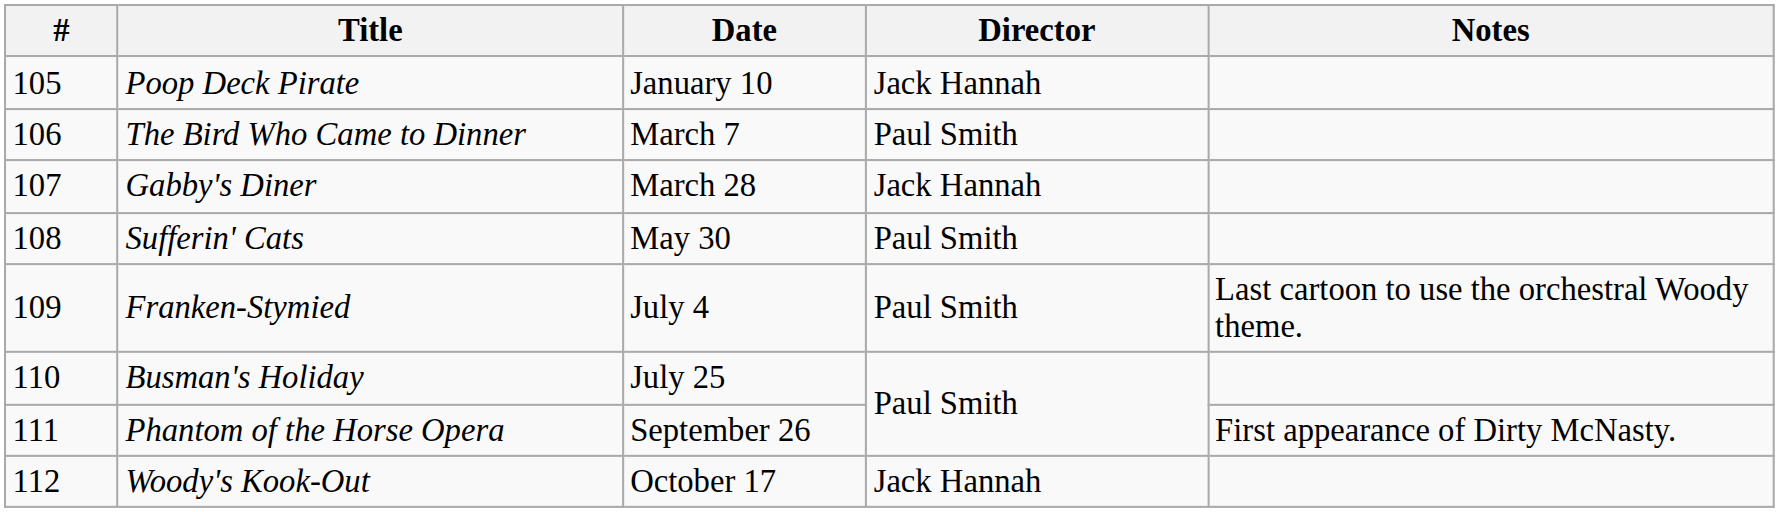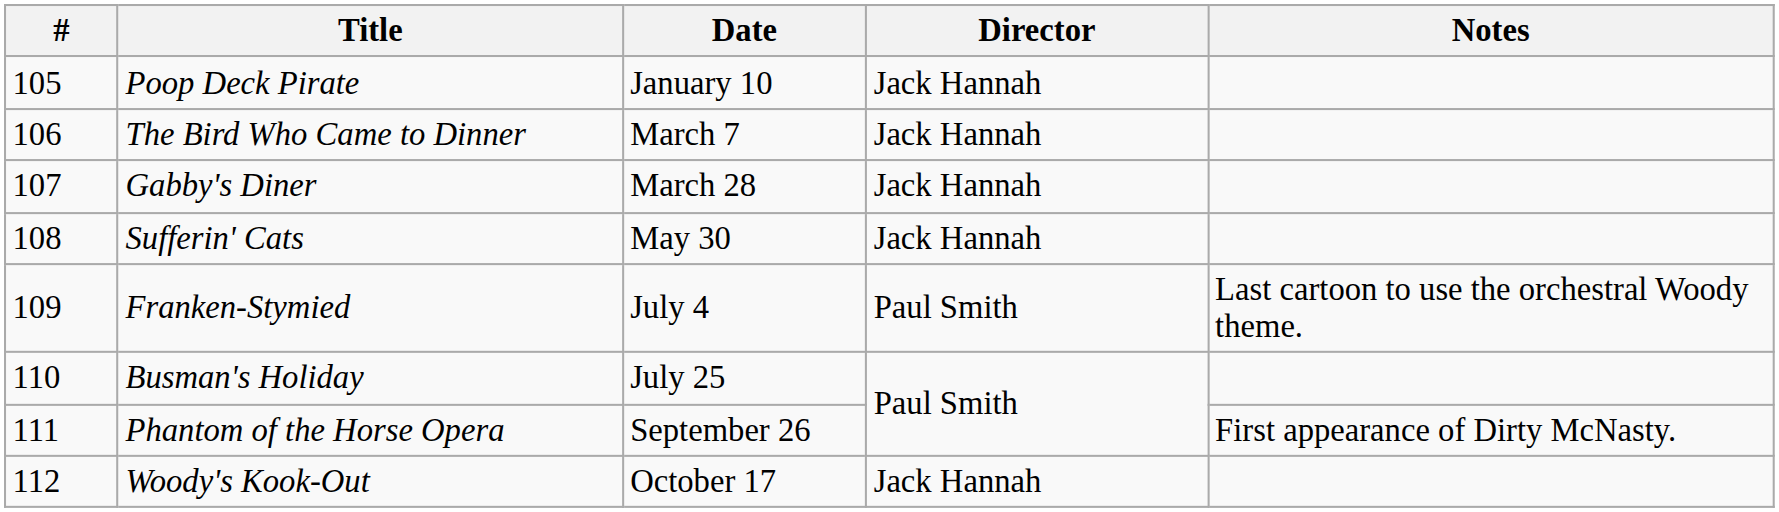The Bird Who Came to Dinner | Director: Paul Smith -> Jack Hannah
Sufferin' Cats | Director: Paul Smith -> Jack Hannah
